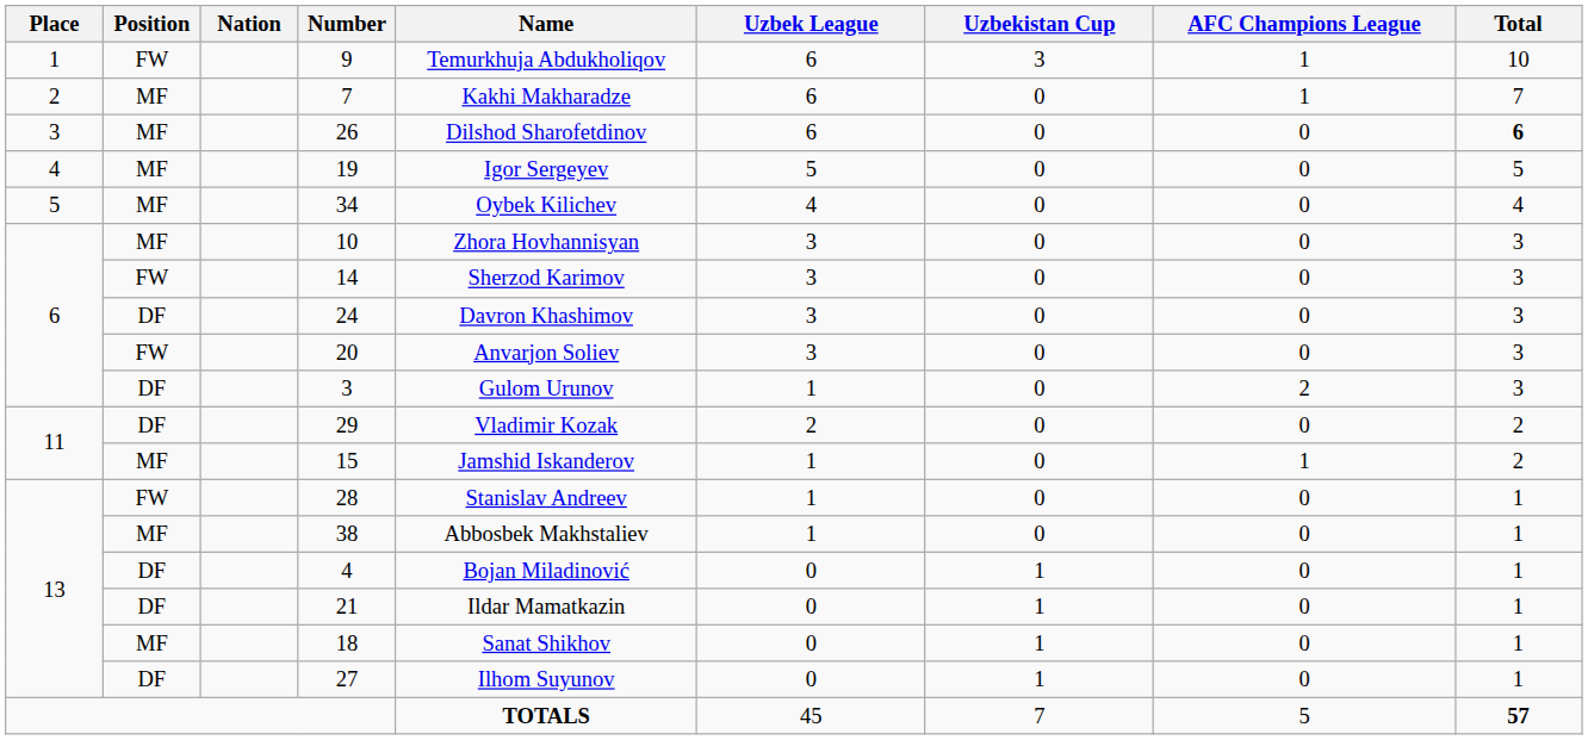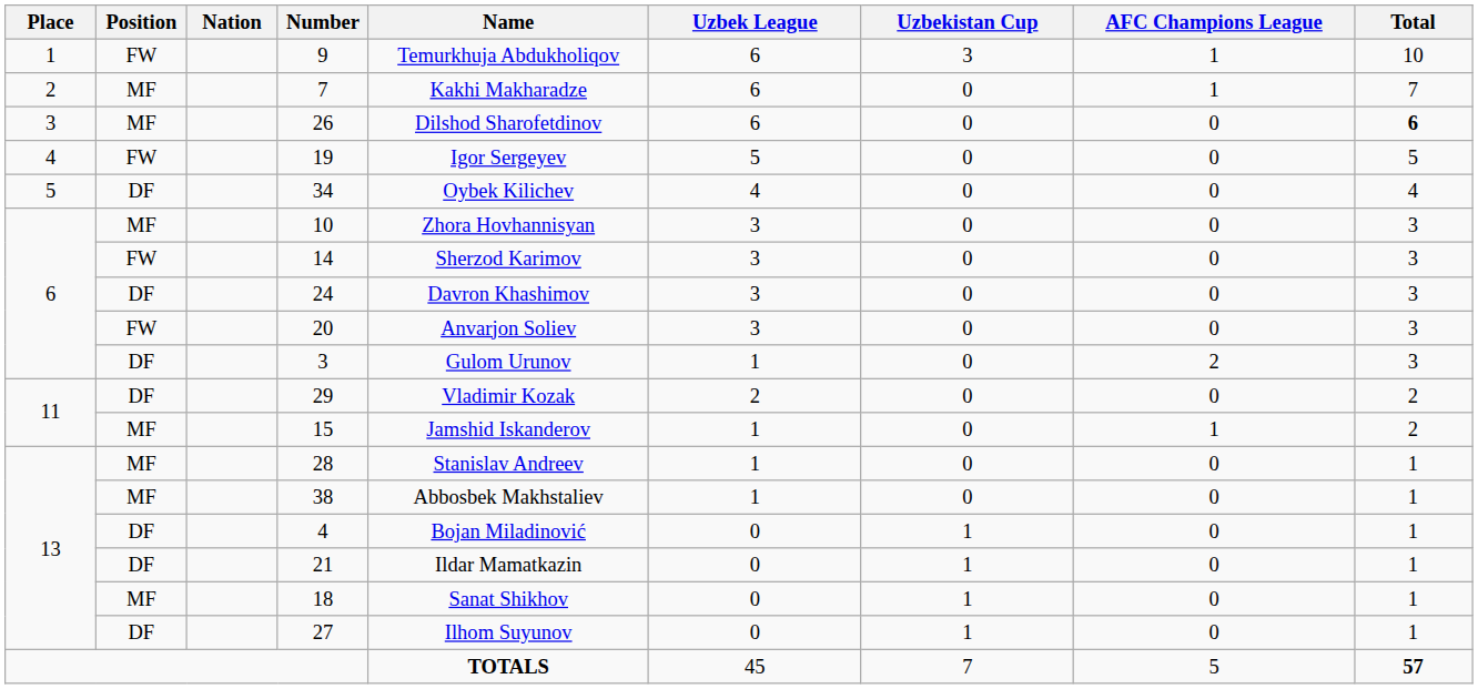19 | Position: MF -> FW
34 | Position: MF -> DF
28 | Position: FW -> MF
